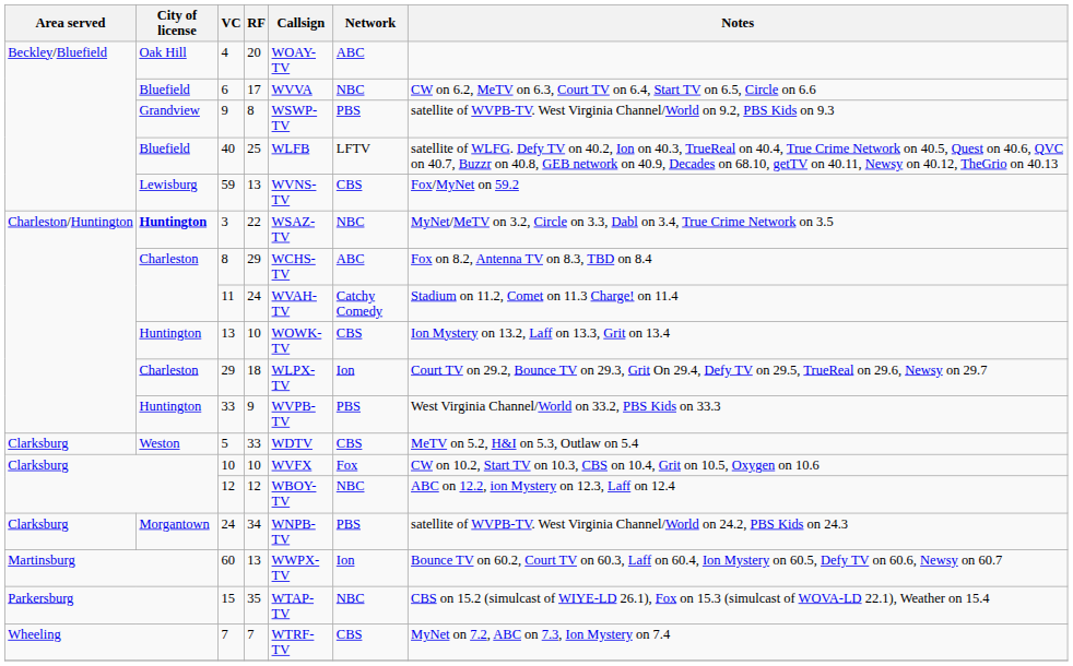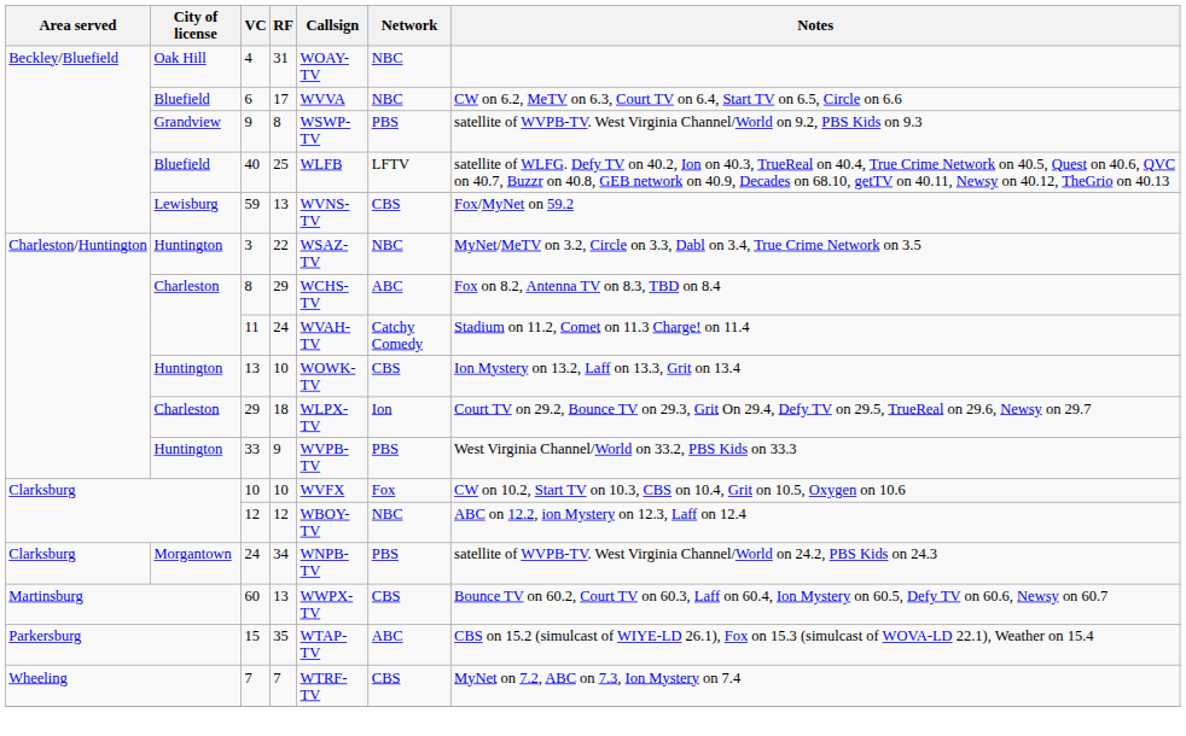4 | RF: 20 -> 31
4 | Network: ABC -> NBC
3 | City of license: bold -> normal
- row: Clarksburg | Weston | 5 | 33 | WDTV | CBS | MeTV on 5.2, H&I on 5.3, Outlaw on 5.4
60 | Network: Ion -> CBS
15 | Network: NBC -> ABC
